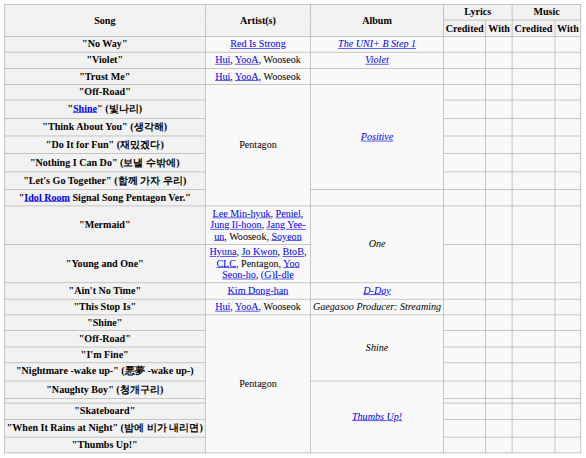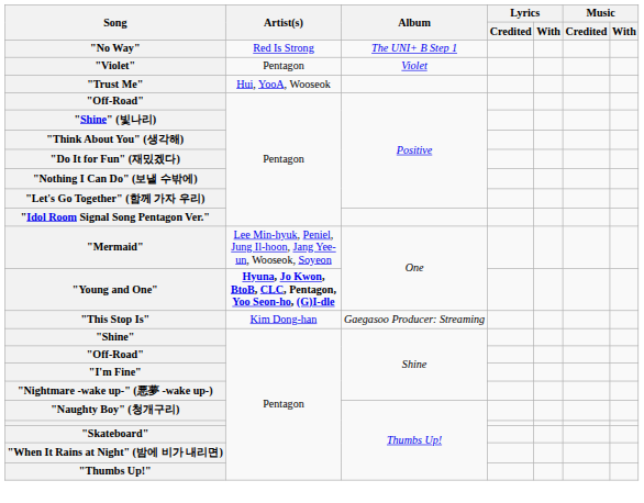"Violet" | Artist(s): Hui, YooA, Wooseok -> Pentagon
"Young and One" | Artist(s): normal -> bold
- row: "Ain't No Time" | Kim Dong-han | D-Day
"This Stop Is" | Artist(s): Hui, YooA, Wooseok -> Kim Dong-han
